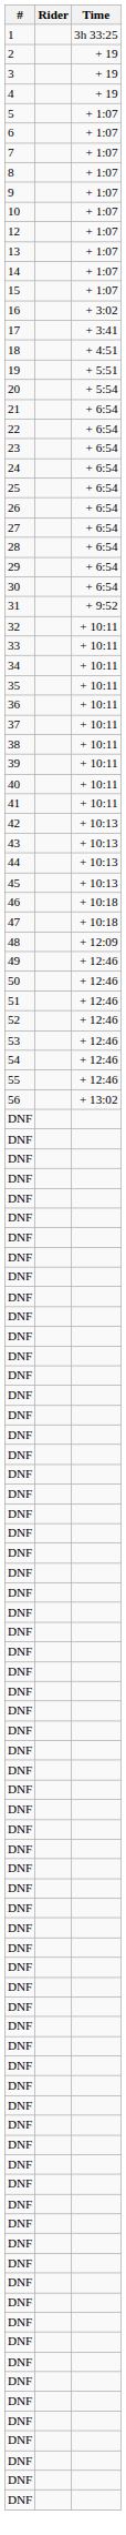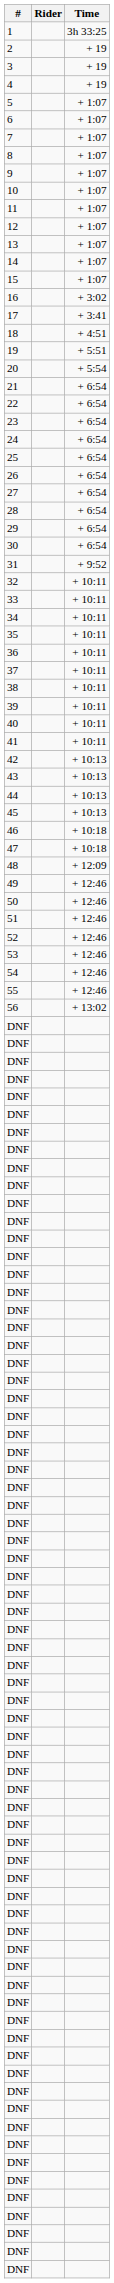+ row: 11 | + 1:07
